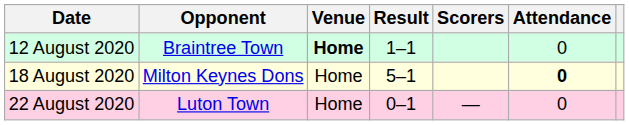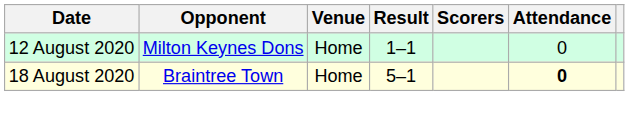12 August 2020 | Opponent: Braintree Town -> Milton Keynes Dons
12 August 2020 | Venue: bold -> normal
18 August 2020 | Opponent: Milton Keynes Dons -> Braintree Town
- row: 22 August 2020 | Luton Town | Home | 0–1 | — | 0
